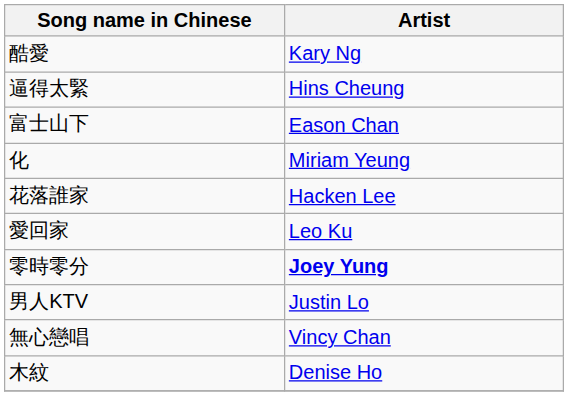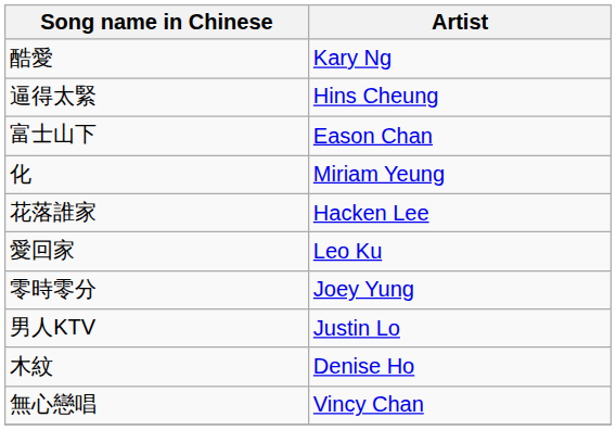零時零分 | Artist: bold -> normal
rows swapped: 無心戀唱 <-> 木紋
